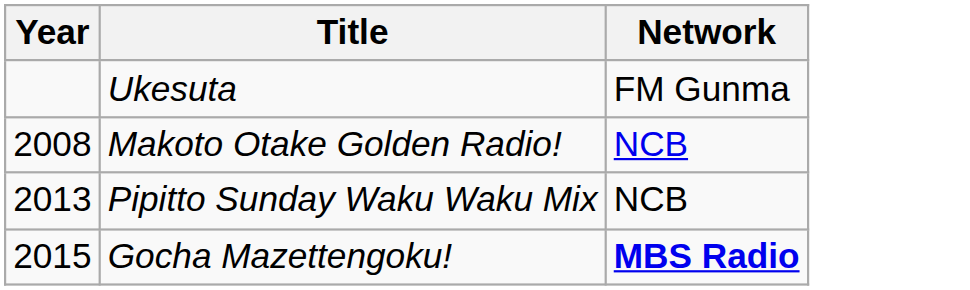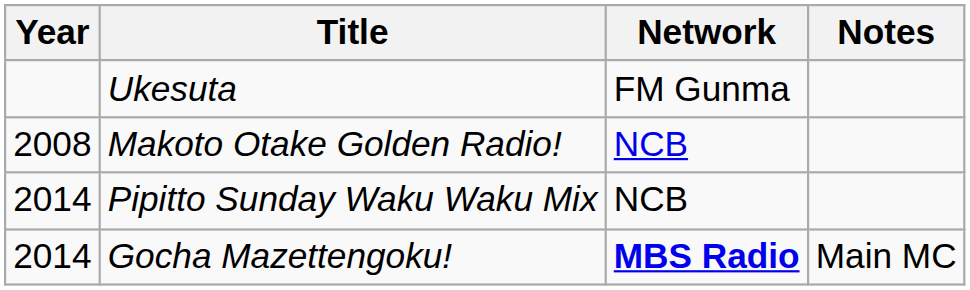+ column: Notes | Main MC
Pipitto Sunday Waku Waku Mix | Year: 2013 -> 2014
Gocha Mazettengoku! | Year: 2015 -> 2014
